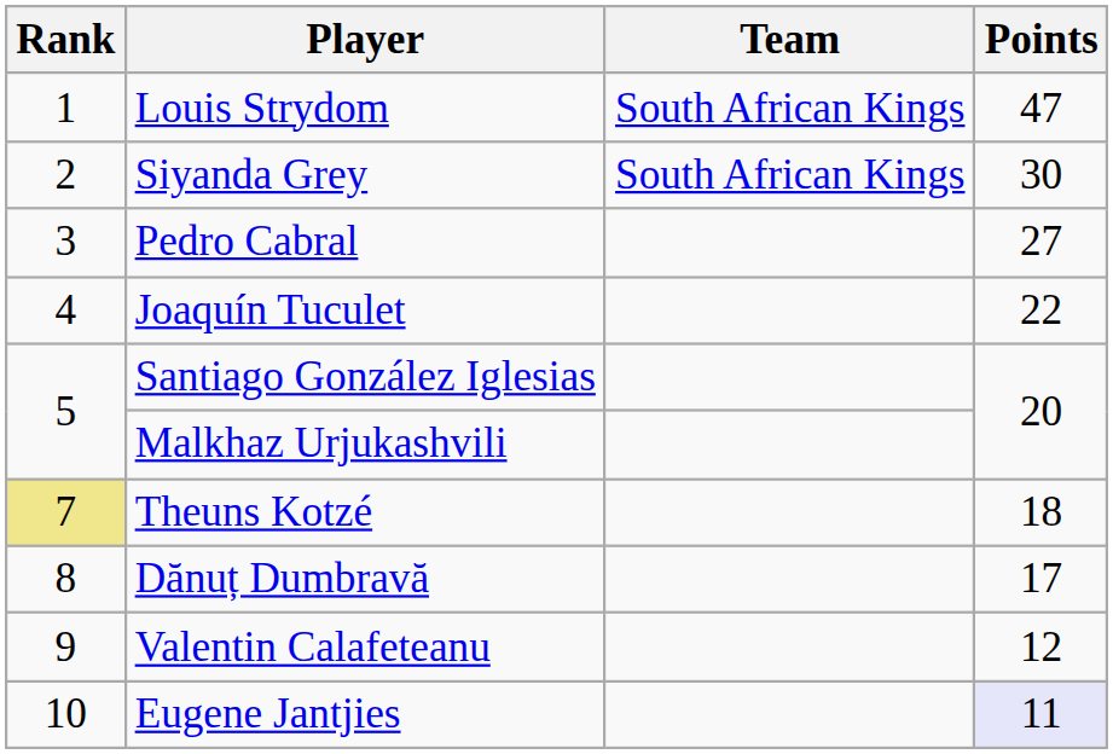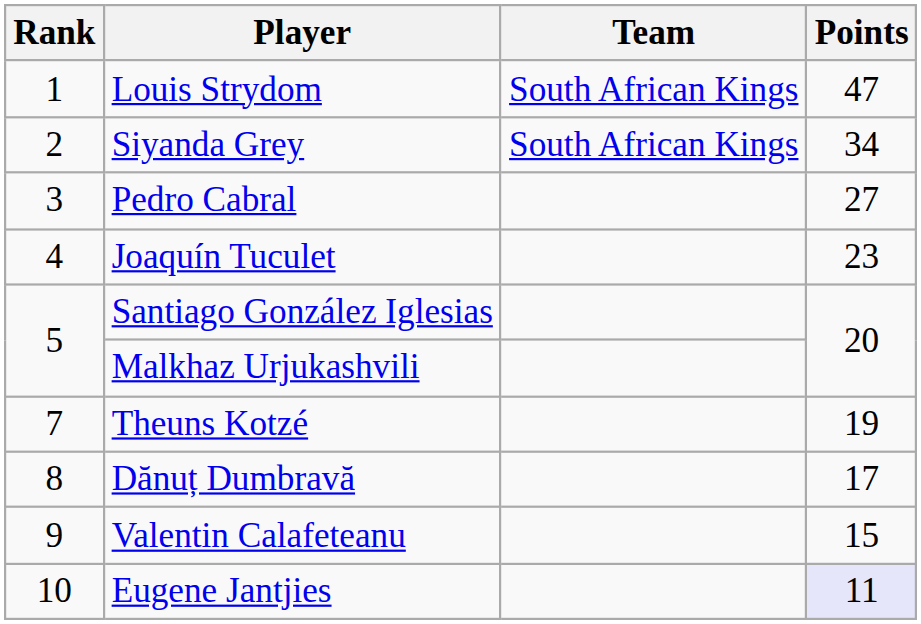Siyanda Grey | Points: 30 -> 34
Joaquín Tuculet | Points: 22 -> 23
Theuns Kotzé | Rank: khaki background -> no background
Theuns Kotzé | Points: 18 -> 19
Valentin Calafeteanu | Points: 12 -> 15
